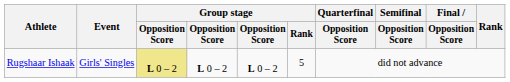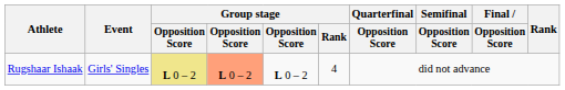Rugshaar Ishaak | column 4: no background -> lightsalmon background
Rugshaar Ishaak | Group stage / Rank: 5 -> 4
